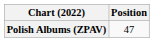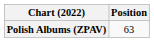Polish Albums (ZPAV) | Position: 47 -> 63
